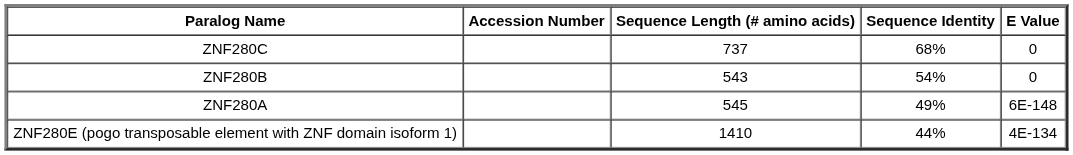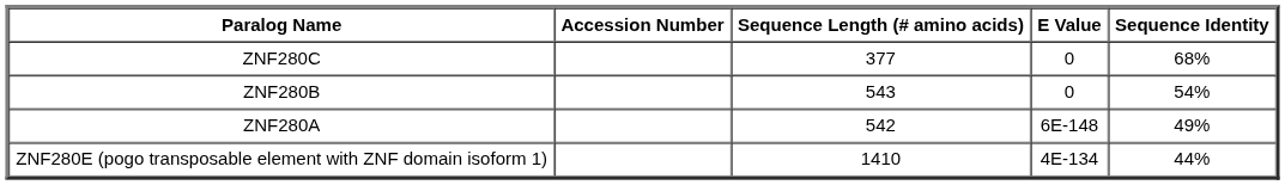columns swapped: Sequence Identity <-> E Value
ZNF280C | Sequence Length (# amino acids): 737 -> 377
ZNF280A | Sequence Length (# amino acids): 545 -> 542
